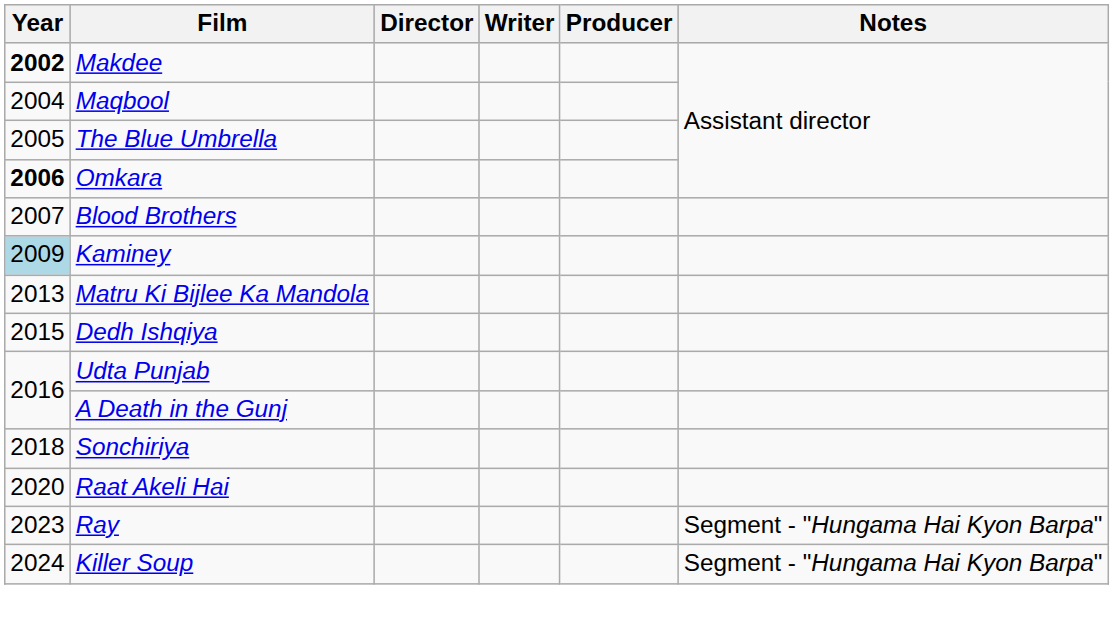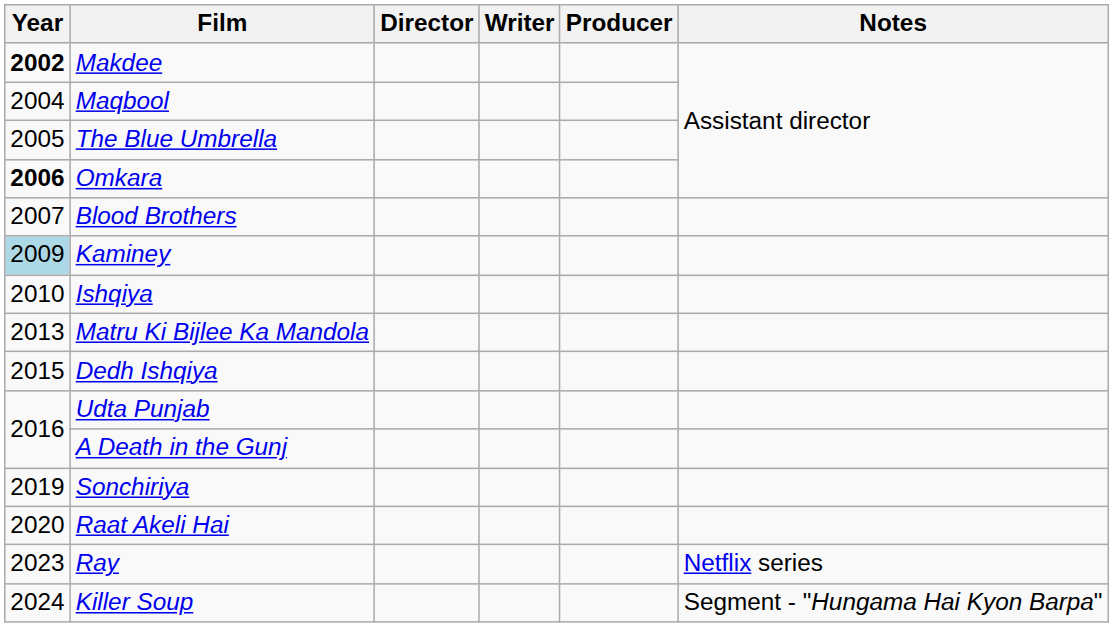+ row: 2010 | Ishqiya
Sonchiriya | Year: 2018 -> 2019
Ray | Notes: Segment - "Hungama Hai Kyon Barpa" -> Netflix series
